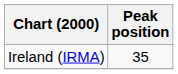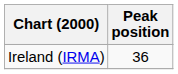Ireland (IRMA) | Peak position: 35 -> 36
